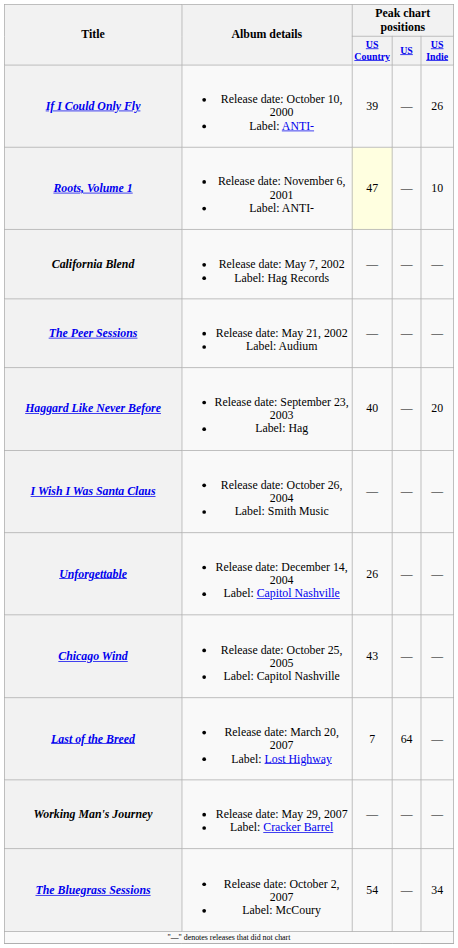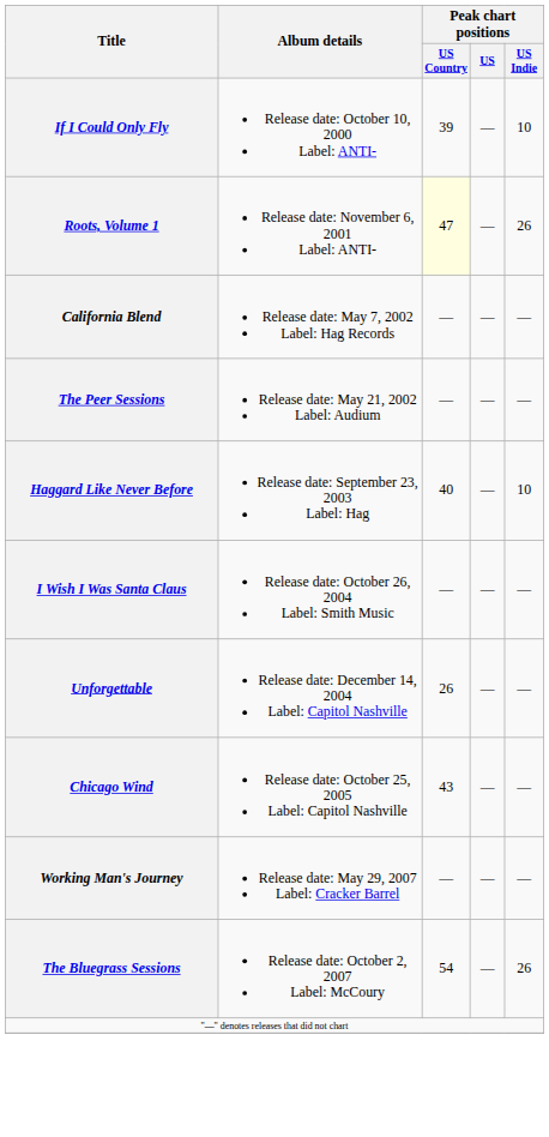If I Could Only Fly | Peak chart positions / US Indie: 26 -> 10
Roots, Volume 1 | Peak chart positions / US Indie: 10 -> 26
Haggard Like Never Before | Peak chart positions / US Indie: 20 -> 10
- row: Last of the Breed | Release date: March 20, 2007 Label: Lost Highway | 7 | 64 | —
The Bluegrass Sessions | Peak chart positions / US Indie: 34 -> 26
